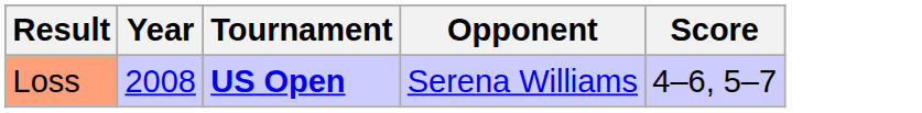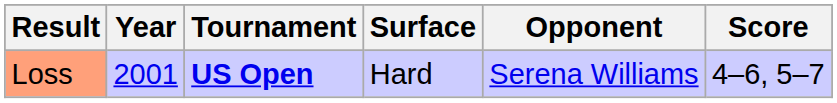+ column: Surface | Hard
Loss | Year: 2008 -> 2001
